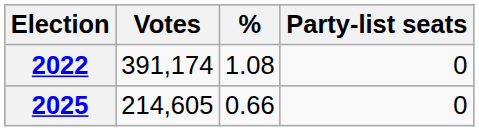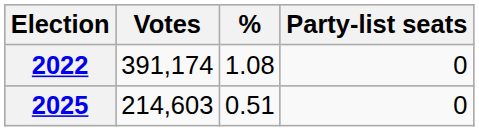2025 | Votes: 214,605 -> 214,603
2025 | %: 0.66 -> 0.51
